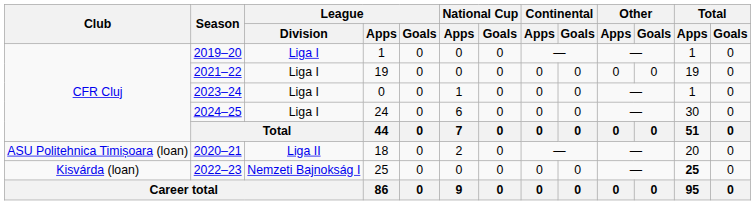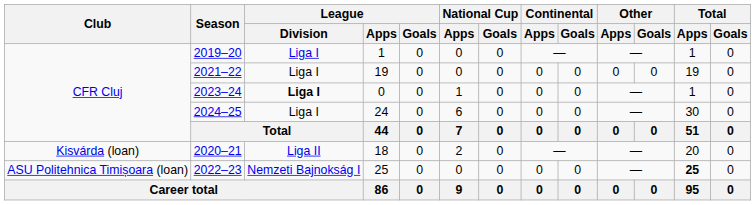2023–24 | League / Division: normal -> bold
2020–21 | Club: ASU Politehnica Timișoara (loan) -> Kisvárda (loan)
2022–23 | Club: Kisvárda (loan) -> ASU Politehnica Timișoara (loan)
